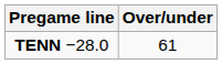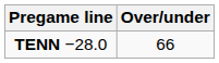TENN −28.0 | Over/under: 61 -> 66
